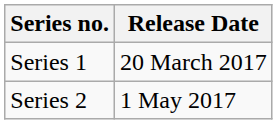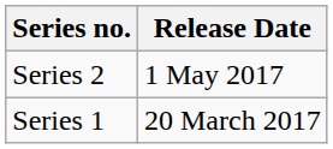rows swapped: Series 1 <-> Series 2
